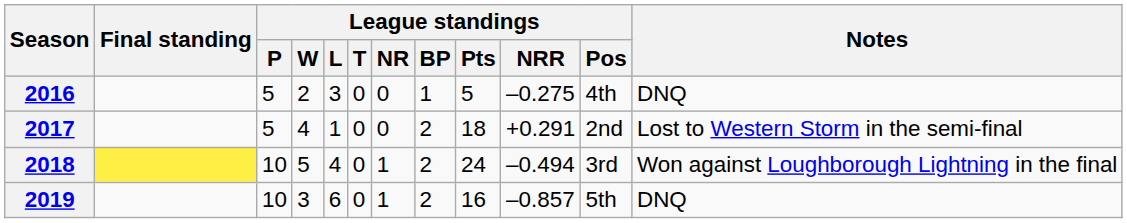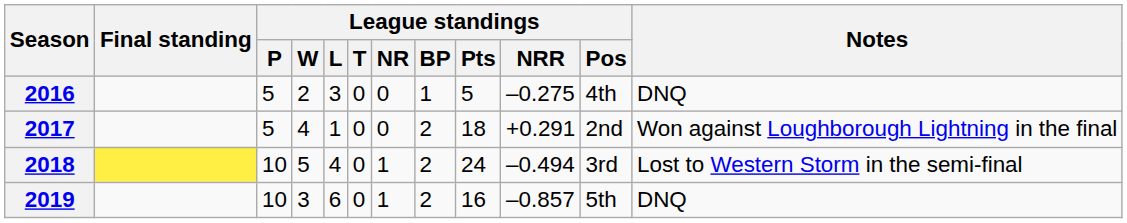2017 | Notes: Lost to Western Storm in the semi-final -> Won against Loughborough Lightning in the final
2018 | Notes: Won against Loughborough Lightning in the final -> Lost to Western Storm in the semi-final
